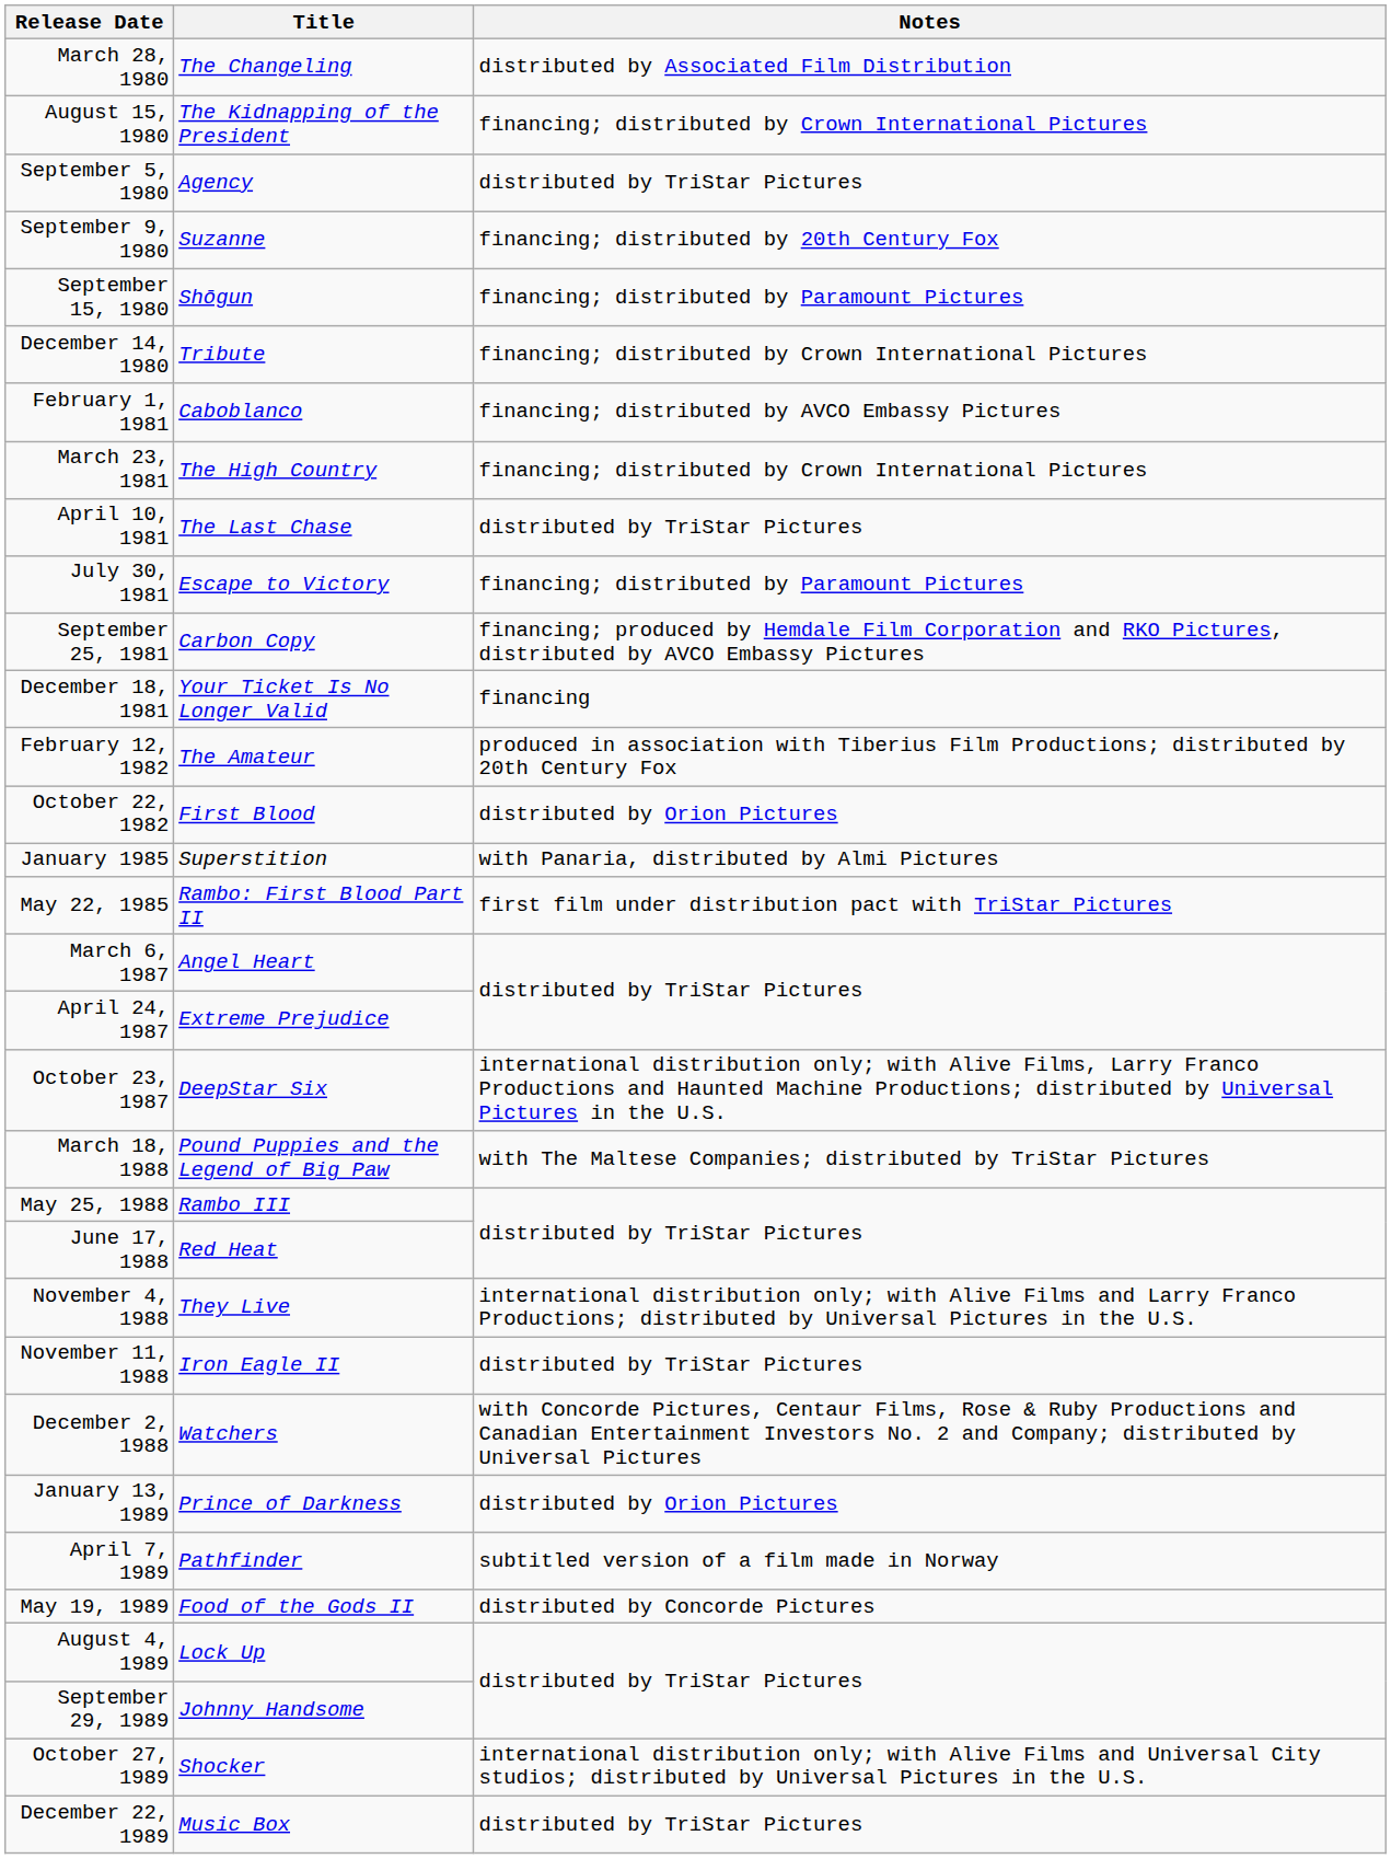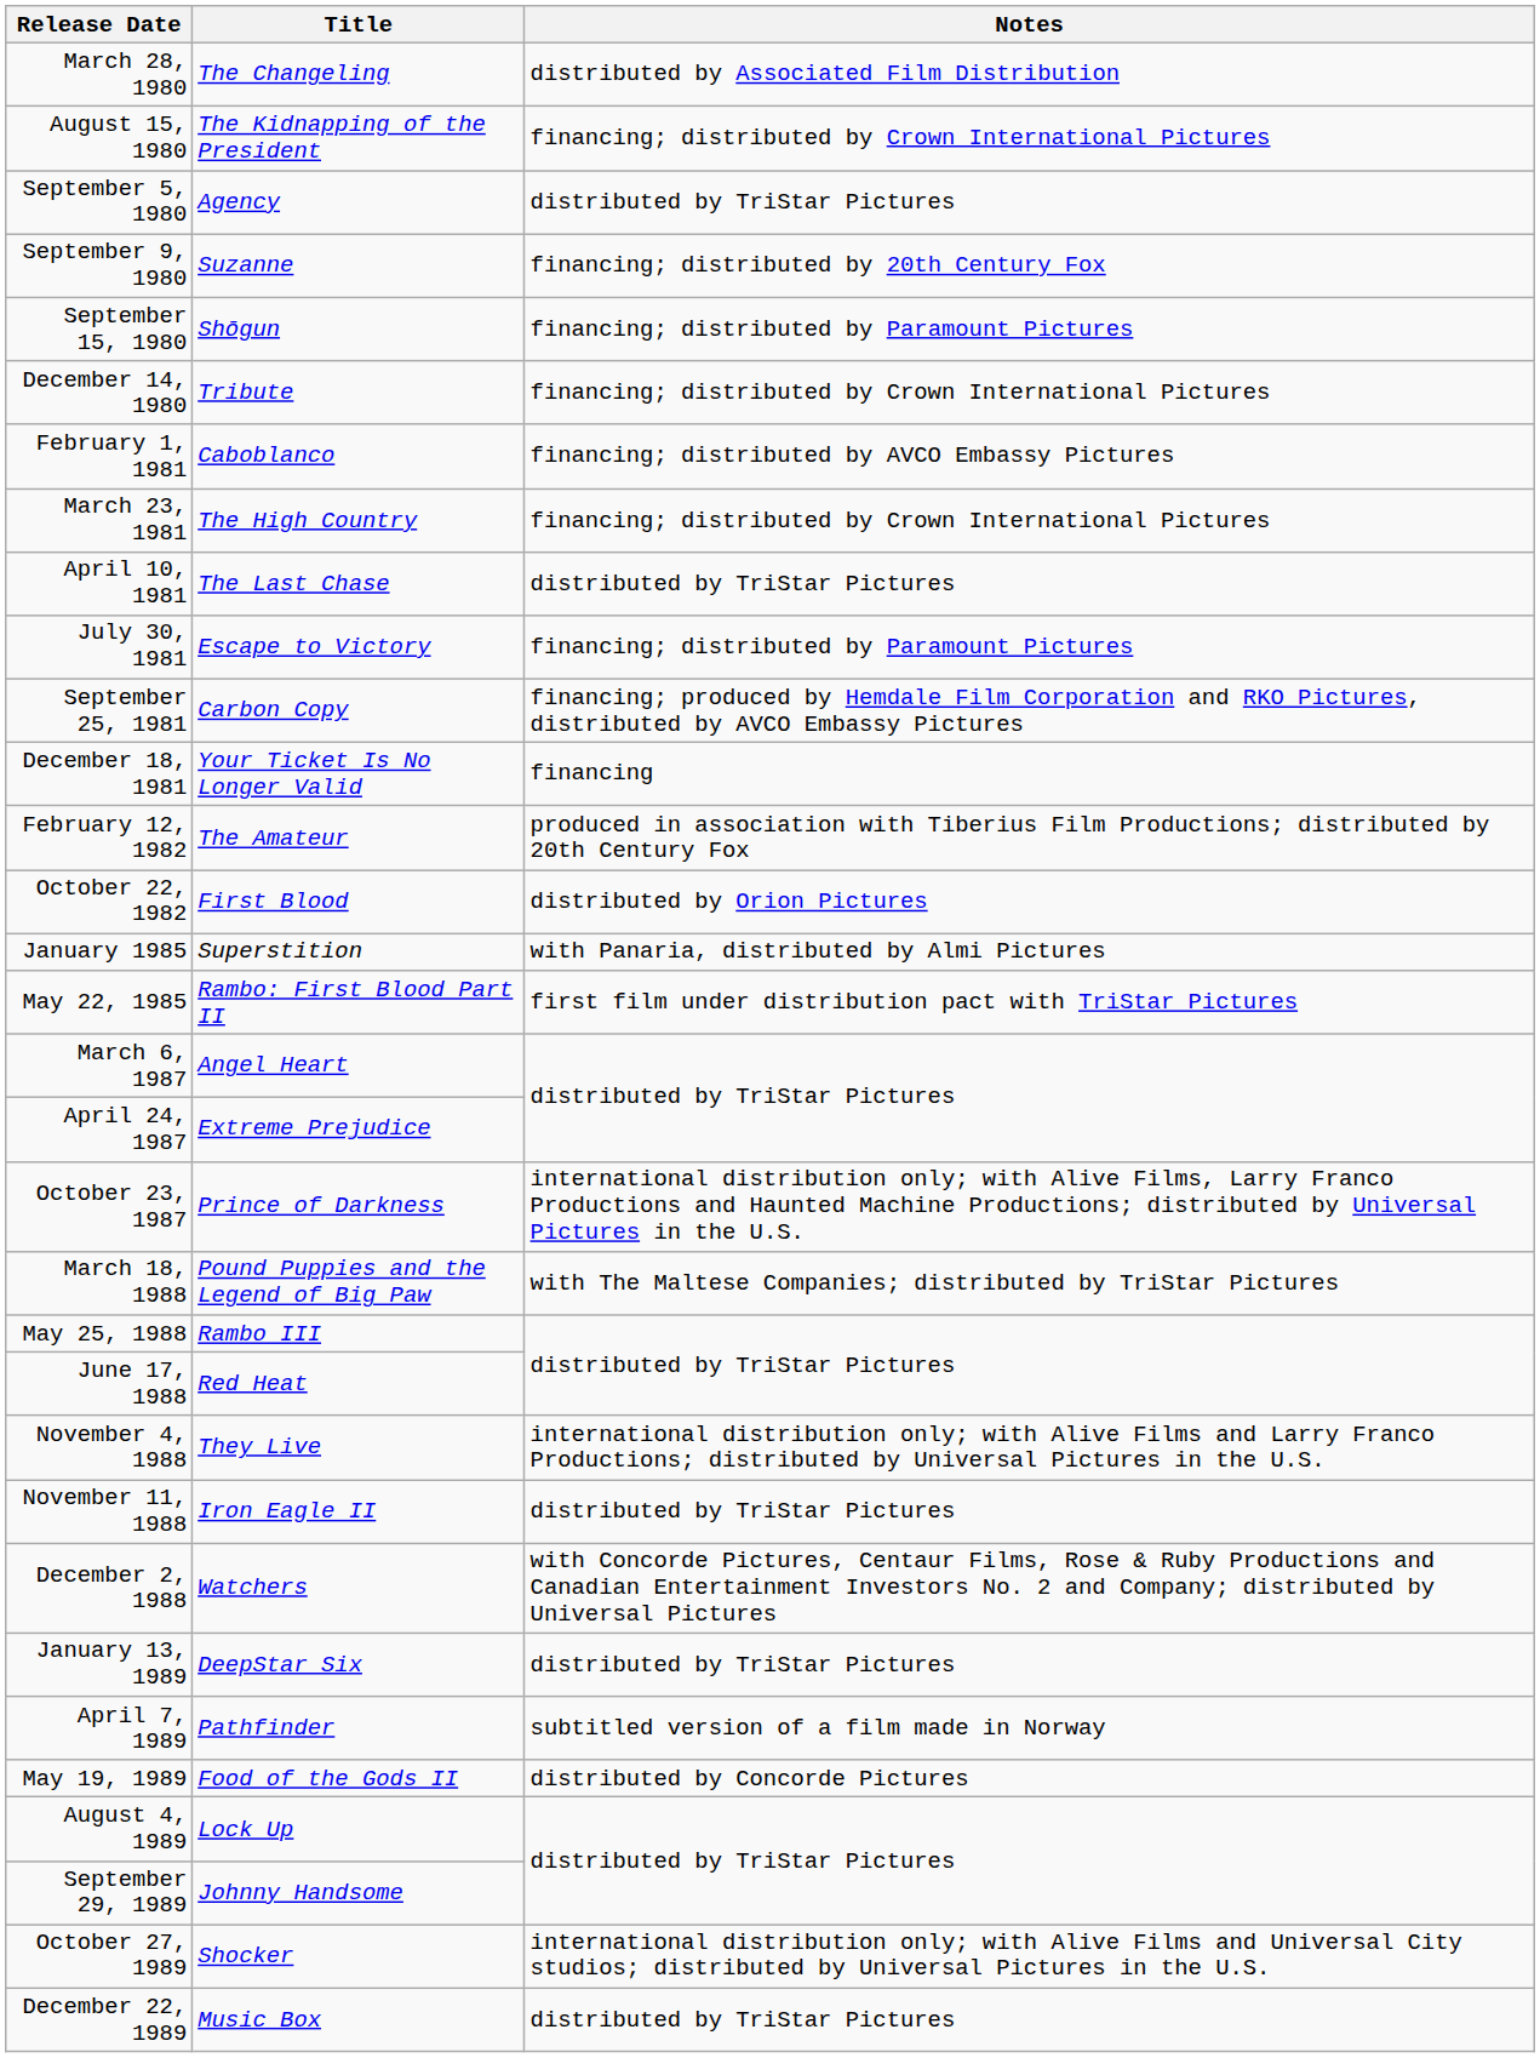October 23, 1987 | Title: DeepStar Six -> Prince of Darkness
January 13, 1989 | Title: Prince of Darkness -> DeepStar Six
January 13, 1989 | Notes: distributed by Orion Pictures -> distributed by TriStar Pictures
